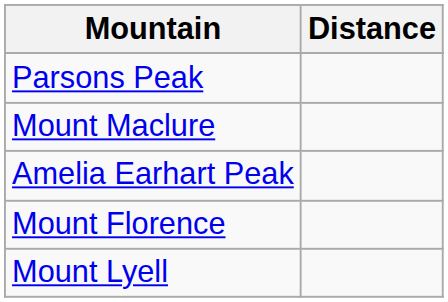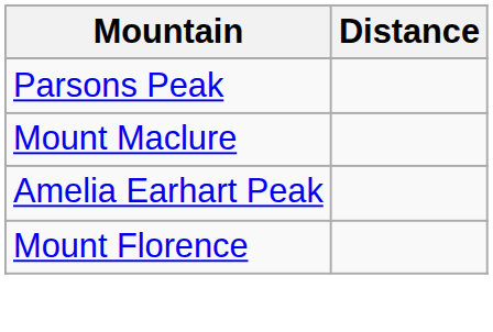- row: Mount Lyell
